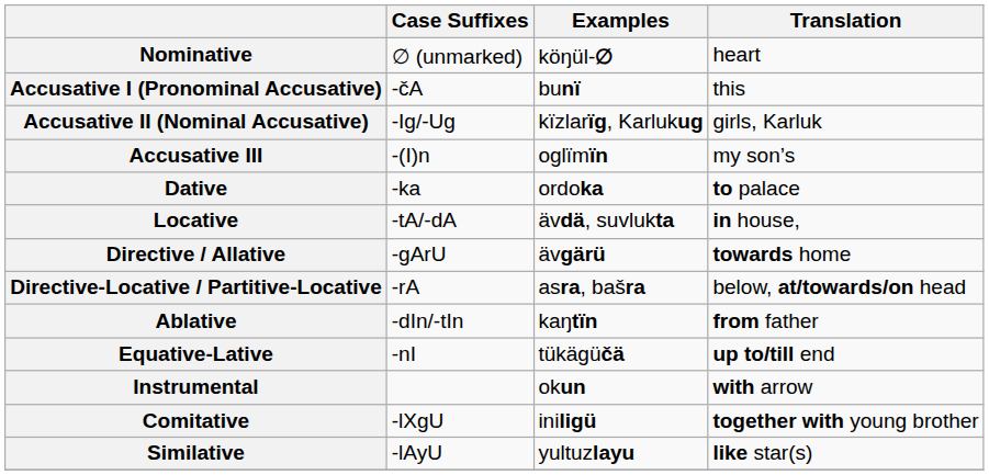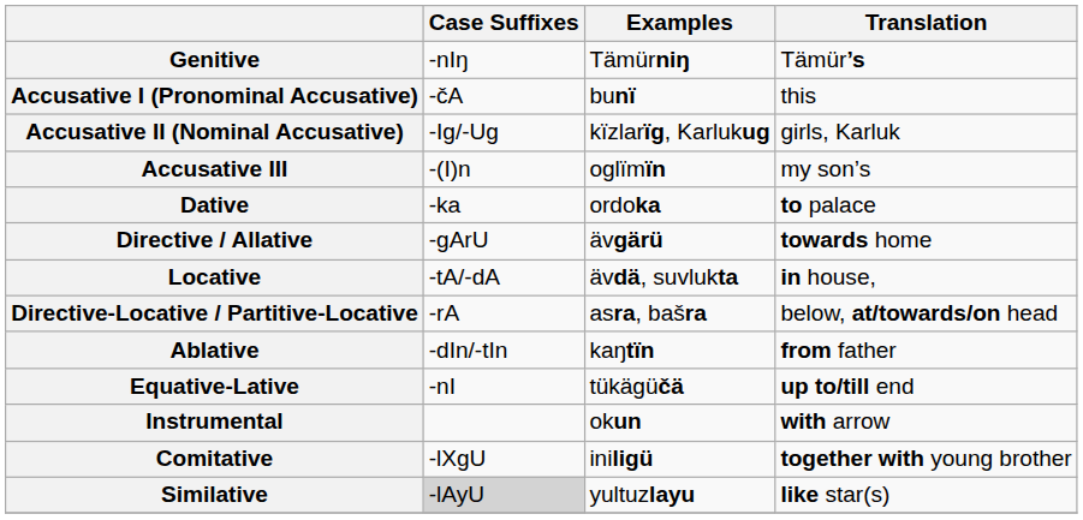- row: Nominative | ∅ (unmarked) | köŋül-∅ | heart
+ row: Genitive | -nIŋ | Tämürniŋ | Tämür’s
rows swapped: Directive / Allative <-> Locative
Similative | Case Suffixes: no background -> lightgrey background
